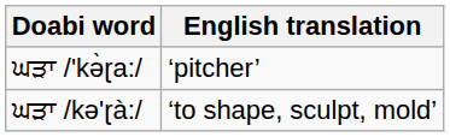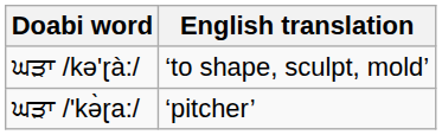rows swapped: ਘੜਾ /'kə̀ɽa:/ <-> ਘੜਾ /kə'ɽà:/
